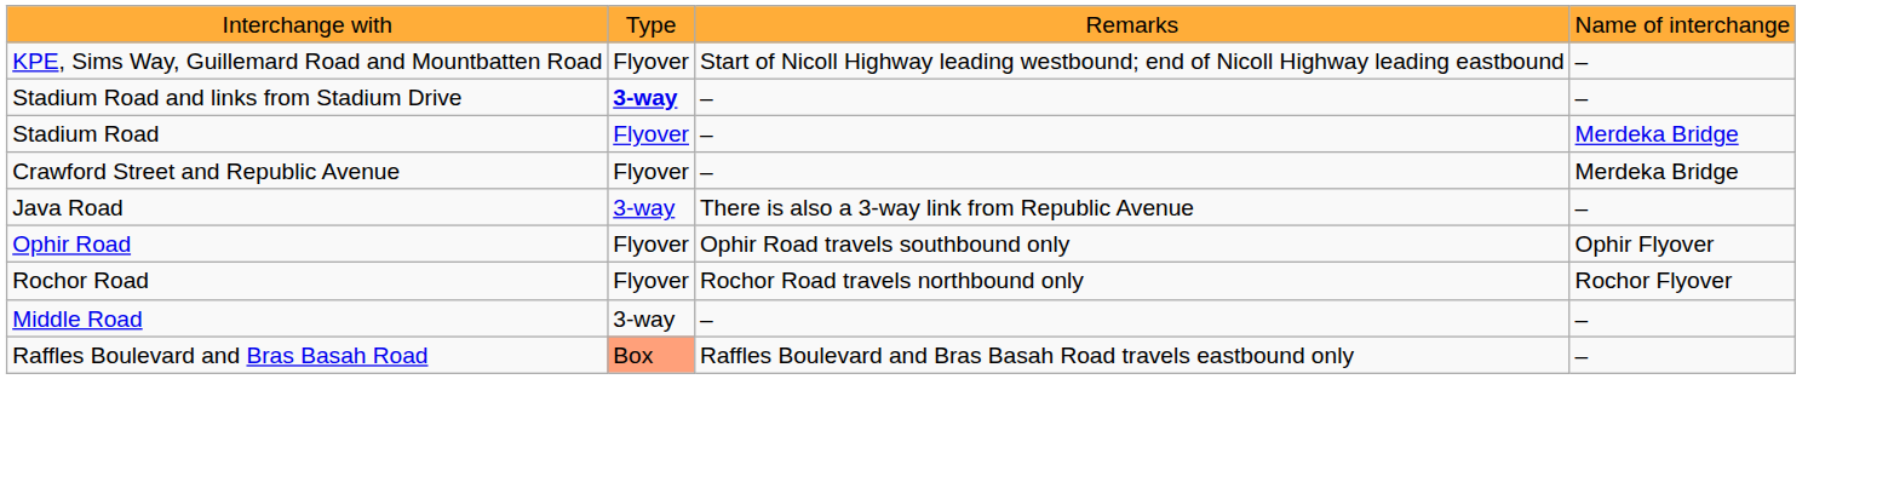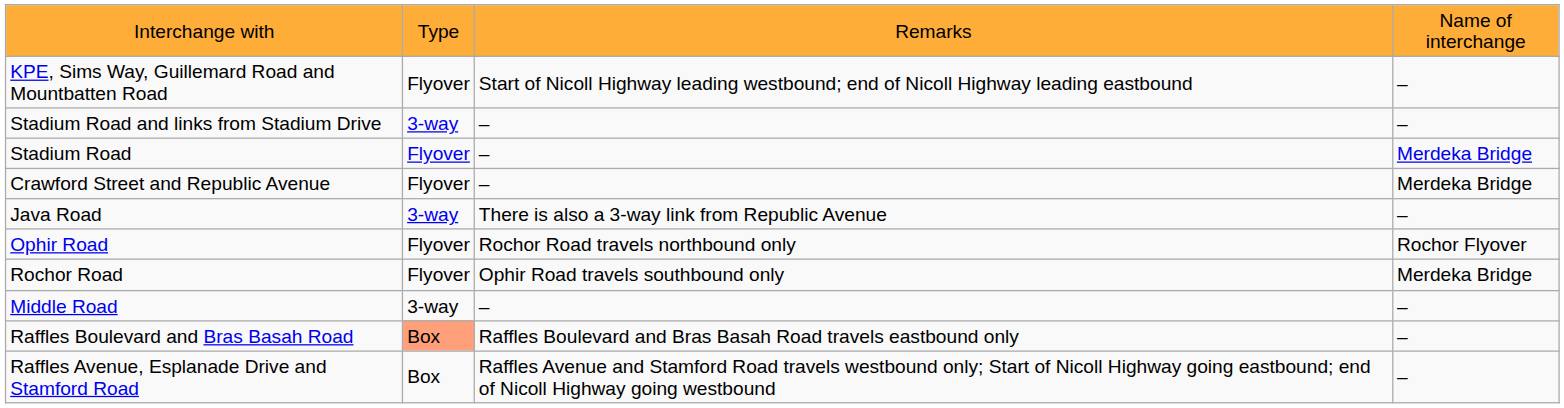Stadium Road and links from Stadium Drive | column 2: bold -> normal
Ophir Road | column 3: Ophir Road travels southbound only -> Rochor Road travels northbound only
Ophir Road | column 4: Ophir Flyover -> Rochor Flyover
Rochor Road | column 3: Rochor Road travels northbound only -> Ophir Road travels southbound only
Rochor Road | column 4: Rochor Flyover -> Merdeka Bridge
+ row: Raffles Avenue, Esplanade Drive and Stamford Road | Box | Raffles Avenue and Stamford Road travels westbound only; Start of Nicoll Highway going eastbound; end of Nicoll Highway going westbound | –
